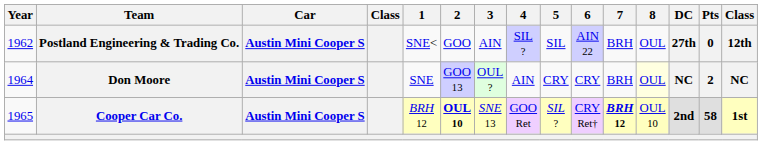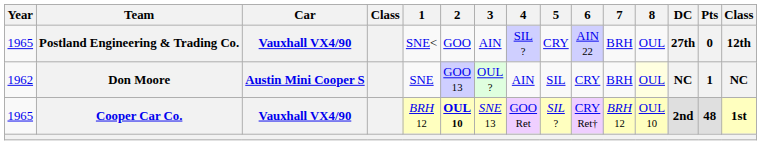Postland Engineering & Trading Co. | Year: 1962 -> 1965
Postland Engineering & Trading Co. | Car: Austin Mini Cooper S -> Vauxhall VX4/90
Postland Engineering & Trading Co. | 5: SIL -> CRY
Don Moore | Year: 1964 -> 1962
Don Moore | 5: CRY -> SIL
Don Moore | Pts: 2 -> 1
Cooper Car Co. | Car: Austin Mini Cooper S -> Vauxhall VX4/90
Cooper Car Co. | 7: bold -> normal
Cooper Car Co. | Pts: 58 -> 48
